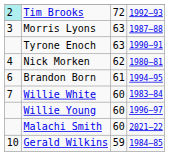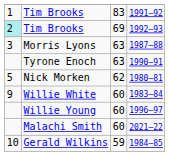+ row: 1 | Tim Brooks | 83 | 1991–92
Tim Brooks / 1992–93 | column 3: 72 -> 69
Nick Morken | column 1: 4 -> 5
- row: 6 | Brandon Born | 61 | 1994–95
Willie White | column 1: 7 -> 9
